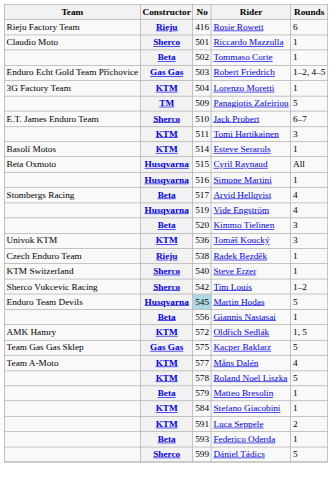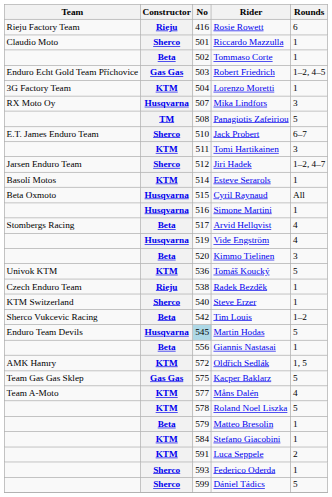+ row: RX Moto Oy | Husqvarna | 507 | Mika Lindfors | 3
Panagiotis Zafeiriou | No: 509 -> 508
+ row: Jarsen Enduro Team | Sherco | 512 | Jiri Hadek | 1–2, 4–7
Tomáš Koucký | Rounds: 3 -> 5
Tim Louis | Constructor: Sherco -> Beta
Federico Oderda | Constructor: Beta -> Sherco
